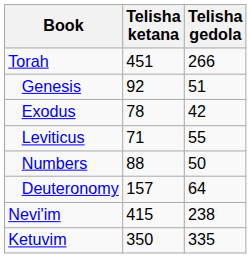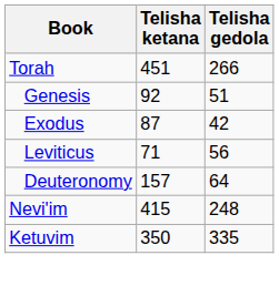Exodus | Telisha ketana: 78 -> 87
Leviticus | Telisha gedola: 55 -> 56
- row: Numbers | 88 | 50
Nevi'im | Telisha gedola: 238 -> 248
